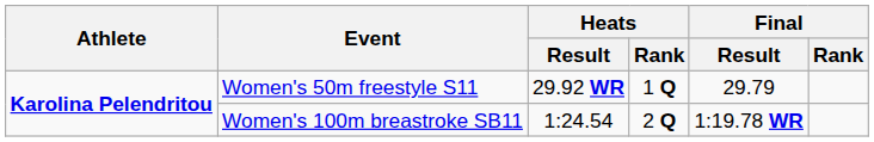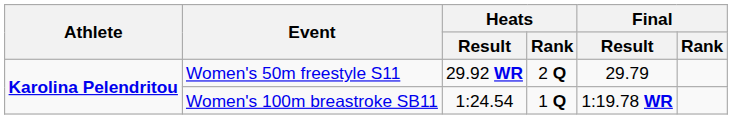Women's 50m freestyle S11 | Heats / Rank: 1 Q -> 2 Q
Women's 100m breastroke SB11 | Heats / Rank: 2 Q -> 1 Q
